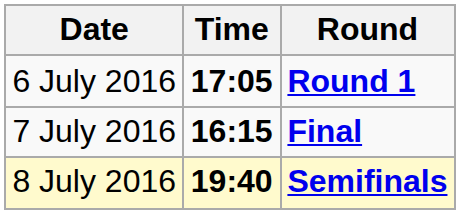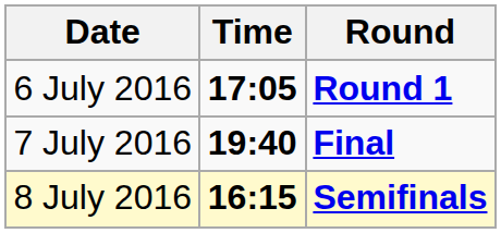7 July 2016 | Time: 16:15 -> 19:40
8 July 2016 | Time: 19:40 -> 16:15
